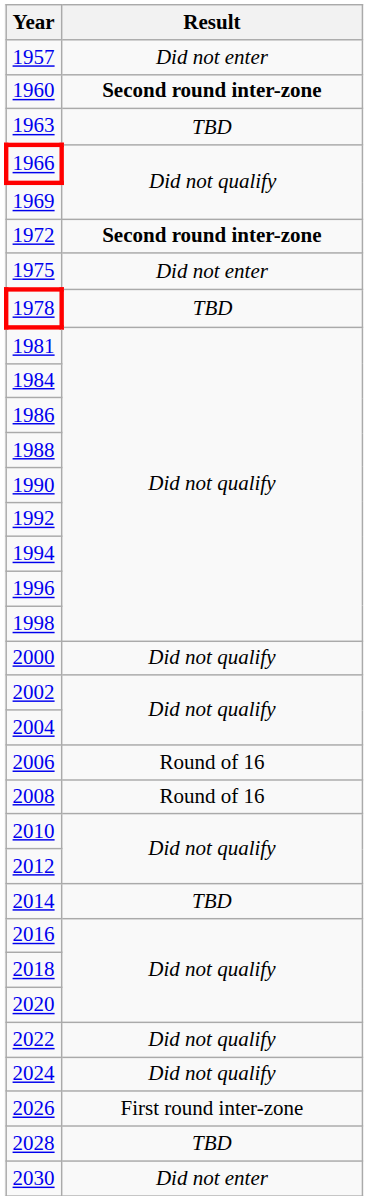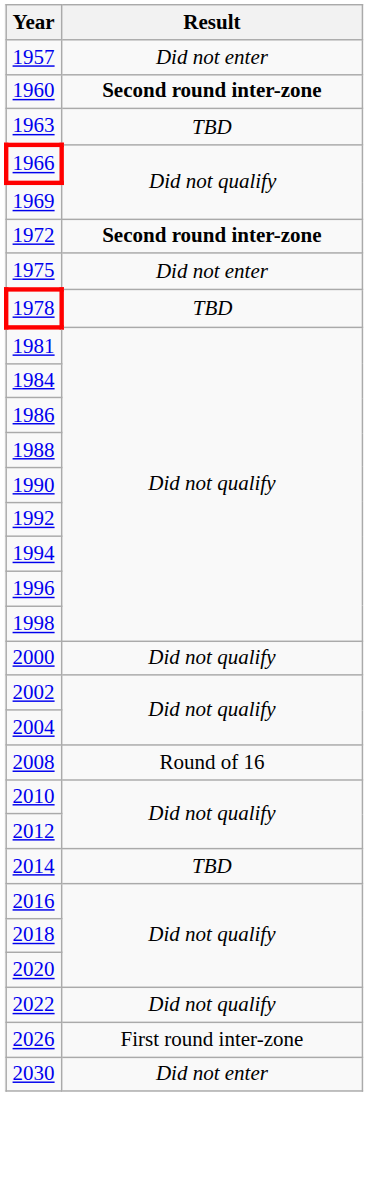- row: 2006 | Round of 16
- row: 2024 | Did not qualify
- row: 2028 | TBD
